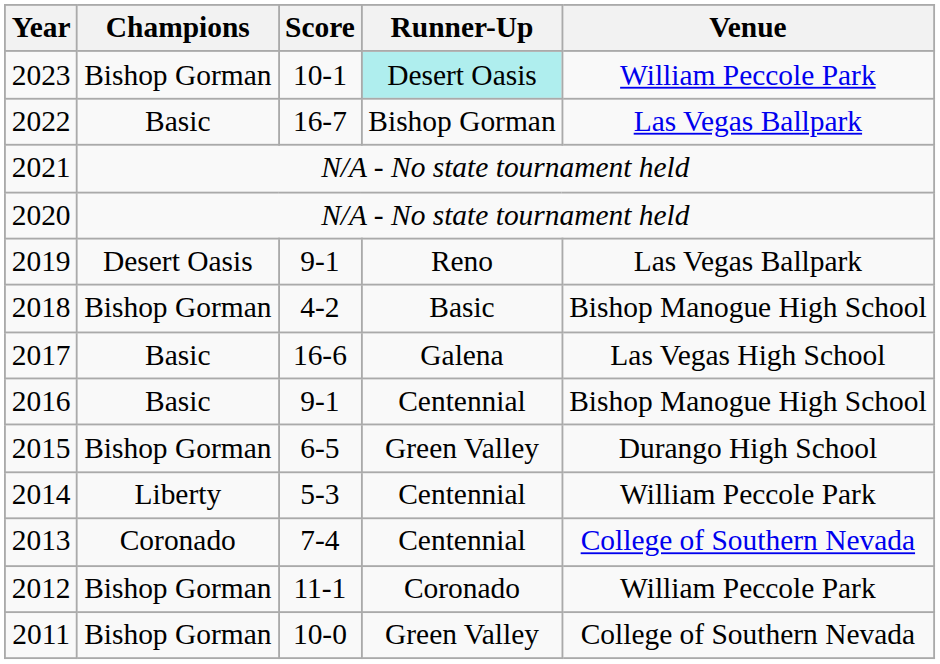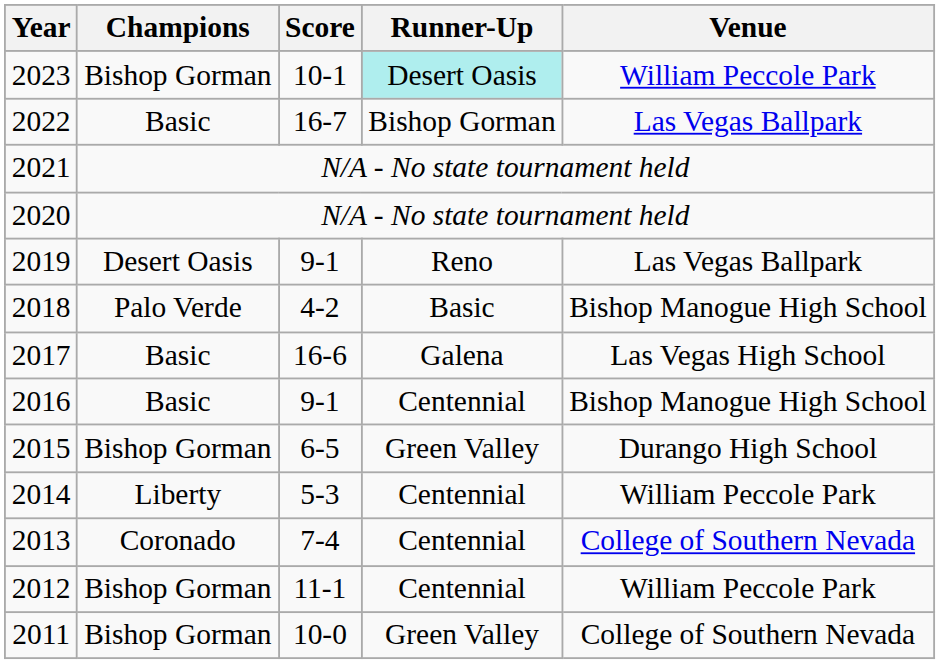2018 | Champions: Bishop Gorman -> Palo Verde
2012 | Runner-Up: Coronado -> Centennial
